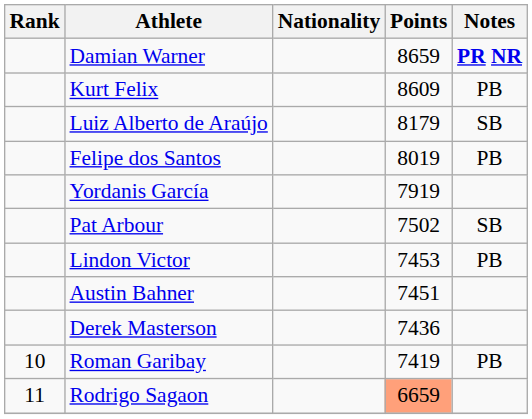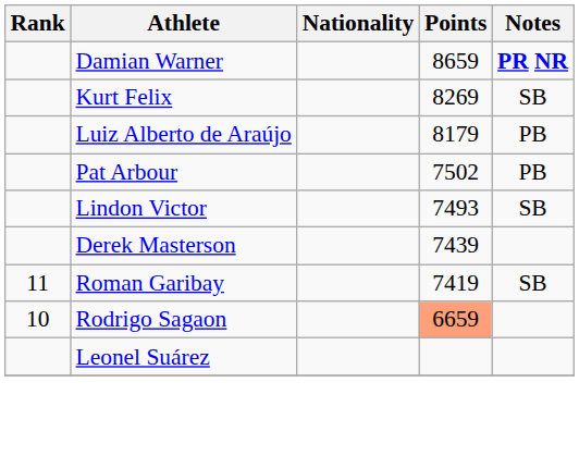Kurt Felix | Points: 8609 -> 8269
Kurt Felix | Notes: PB -> SB
Luiz Alberto de Araújo | Notes: SB -> PB
- row: Felipe dos Santos | 8019 | PB
- row: Yordanis García | 7919
Pat Arbour | Notes: SB -> PB
Lindon Victor | Points: 7453 -> 7493
Lindon Victor | Notes: PB -> SB
- row: Austin Bahner | 7451
Derek Masterson | Points: 7436 -> 7439
Roman Garibay | Rank: 10 -> 11
Roman Garibay | Notes: PB -> SB
Rodrigo Sagaon | Rank: 11 -> 10
+ row: Leonel Suárez
